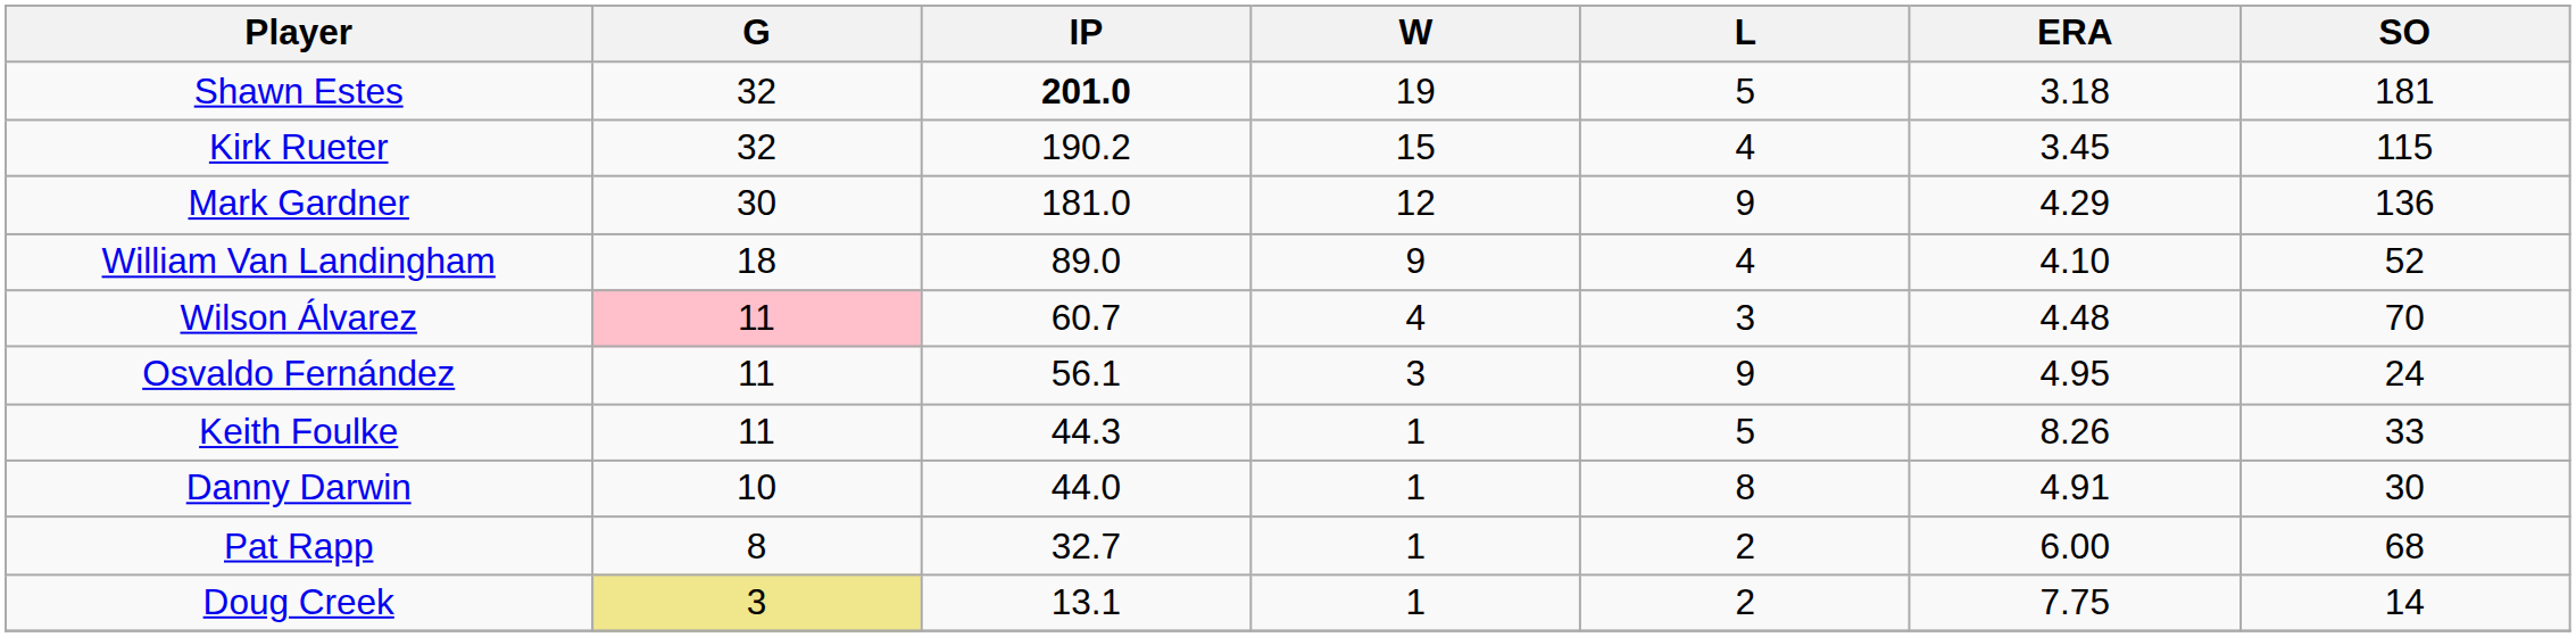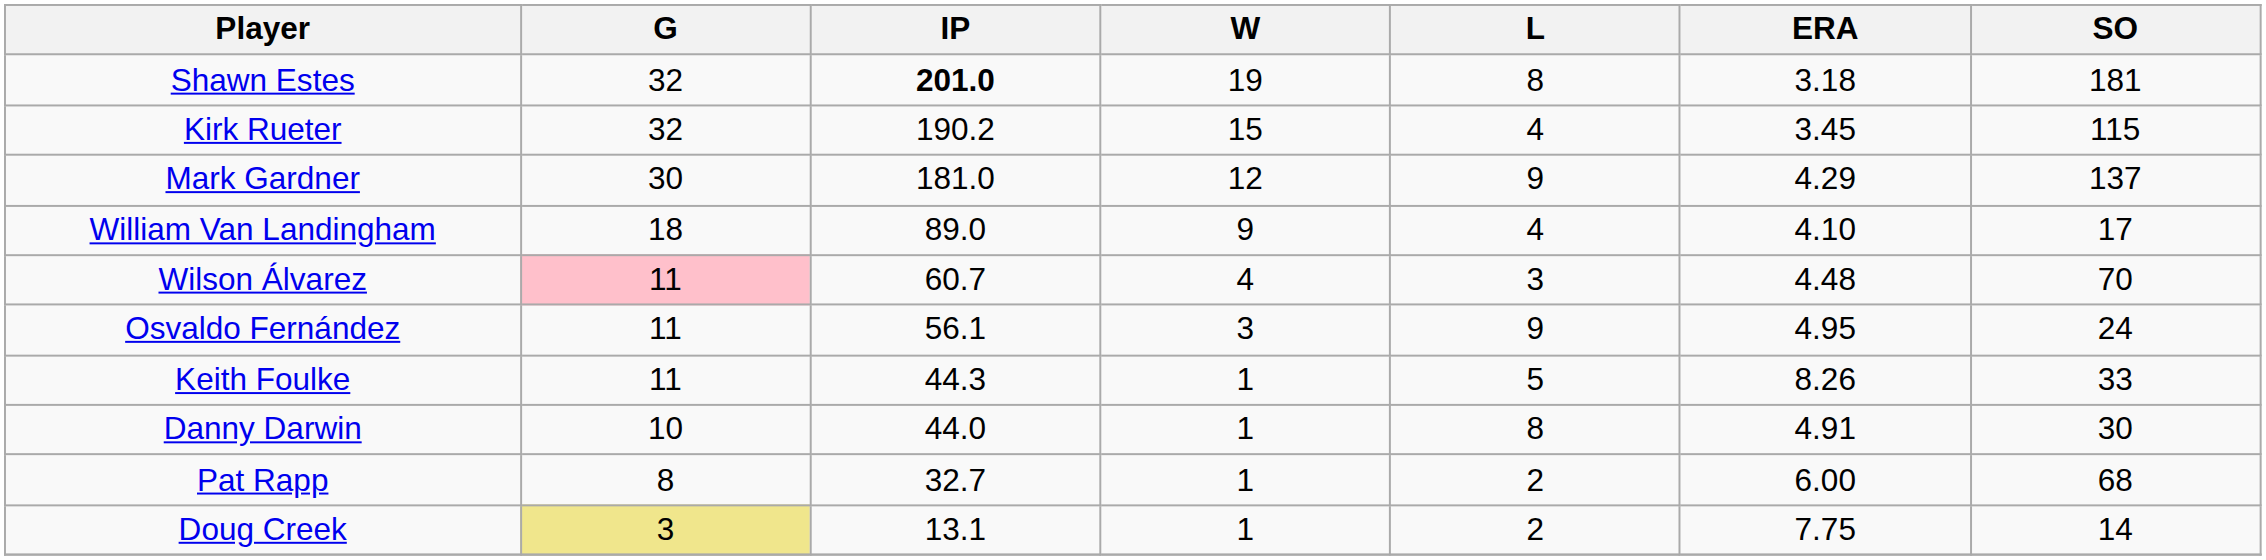Shawn Estes | L: 5 -> 8
Mark Gardner | SO: 136 -> 137
William Van Landingham | SO: 52 -> 17
